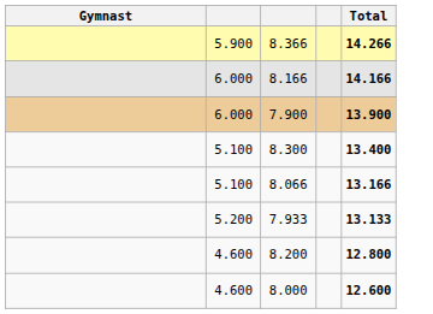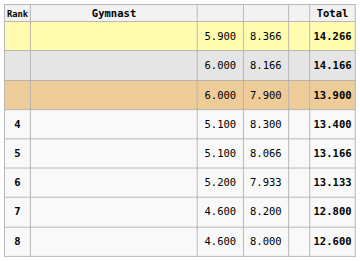+ column: Rank | 4 | 5 | 6 | 7 | 8
